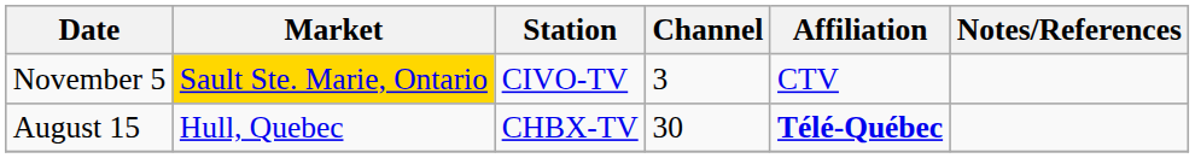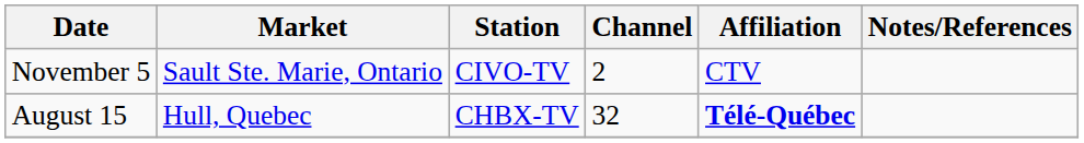November 5 | Market: gold background -> no background
November 5 | Channel: 3 -> 2
August 15 | Channel: 30 -> 32
